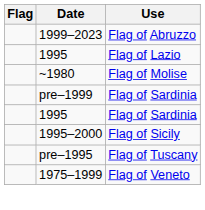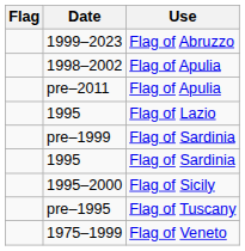+ row: 1998–2002 | Flag of Apulia
+ row: pre–2011 | Flag of Apulia
- row: ~1980 | Flag of Molise
